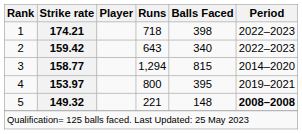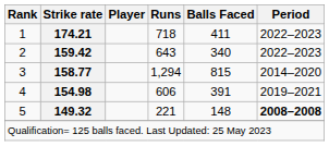1 | Balls Faced: 398 -> 411
4 | Strike rate: 153.97 -> 154.98
4 | Runs: 800 -> 606
4 | Balls Faced: 395 -> 391
